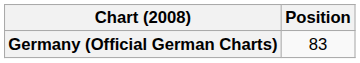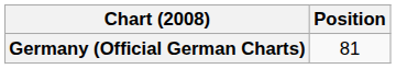Germany (Official German Charts) | Position: 83 -> 81
